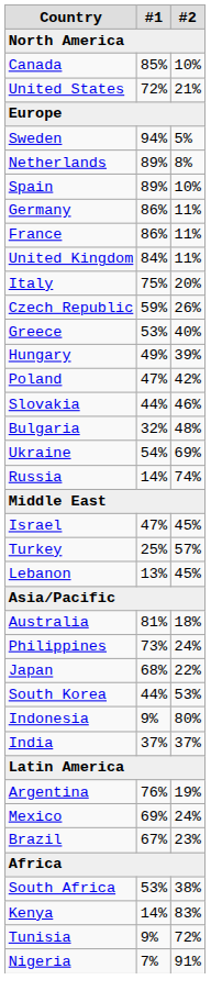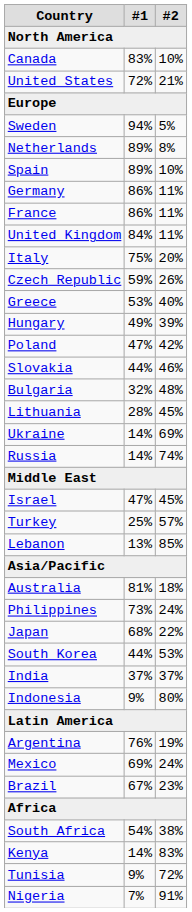Canada | #1: 85% -> 83%
+ row: Lithuania | 28% | 45%
Ukraine | #1: 54% -> 14%
Lebanon | #2: 45% -> 85%
rows swapped: India <-> Indonesia
South Africa | #1: 53% -> 54%
